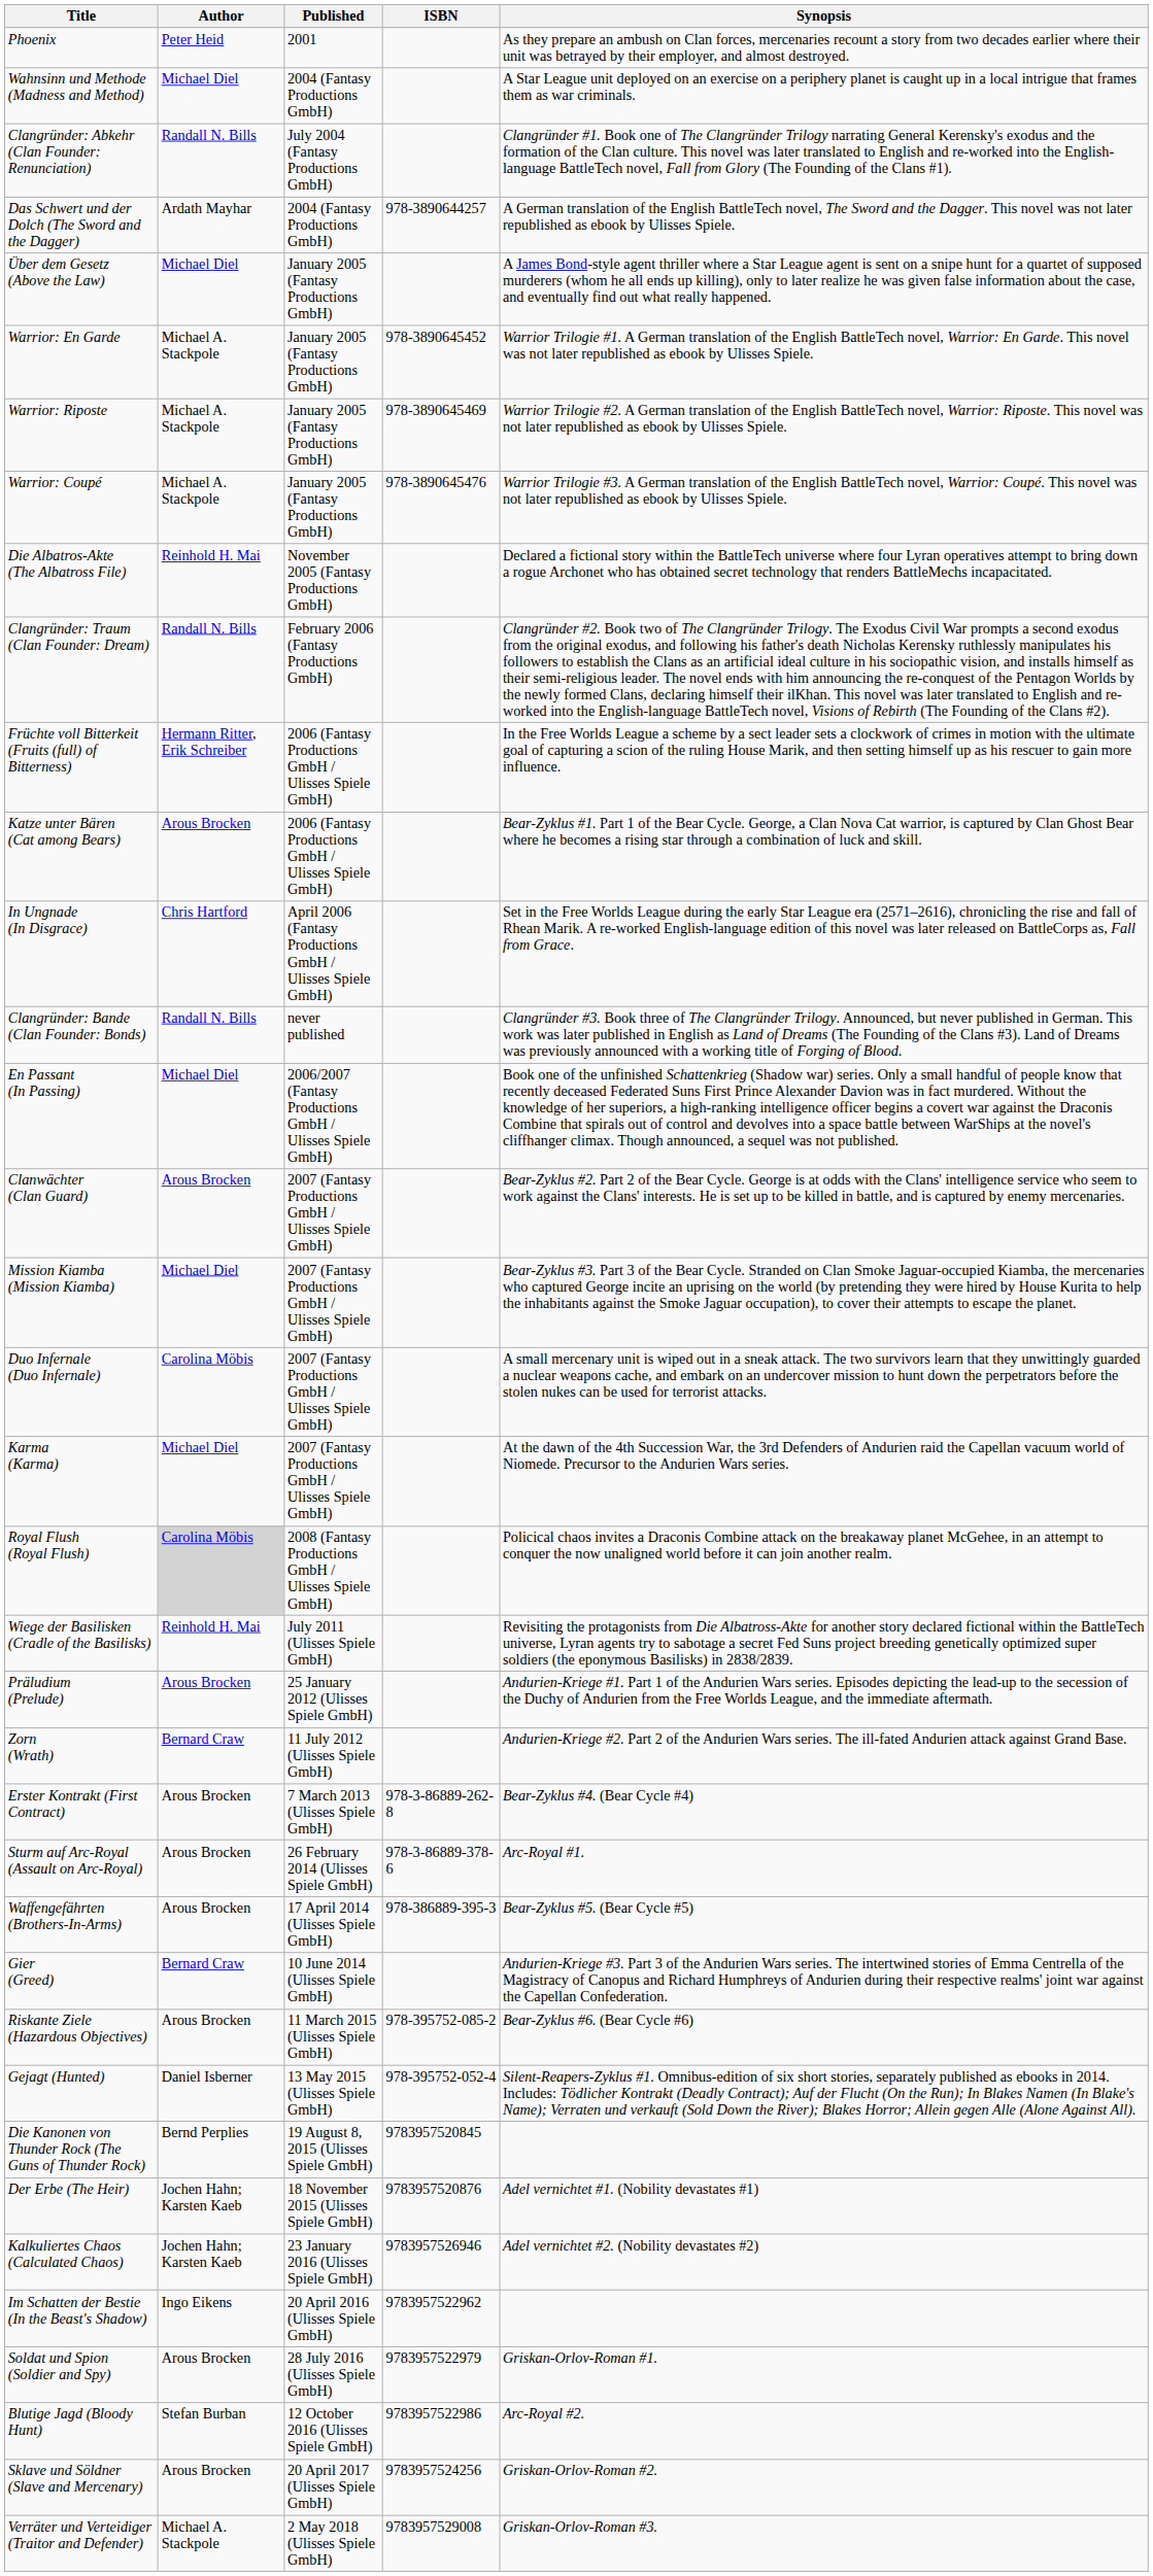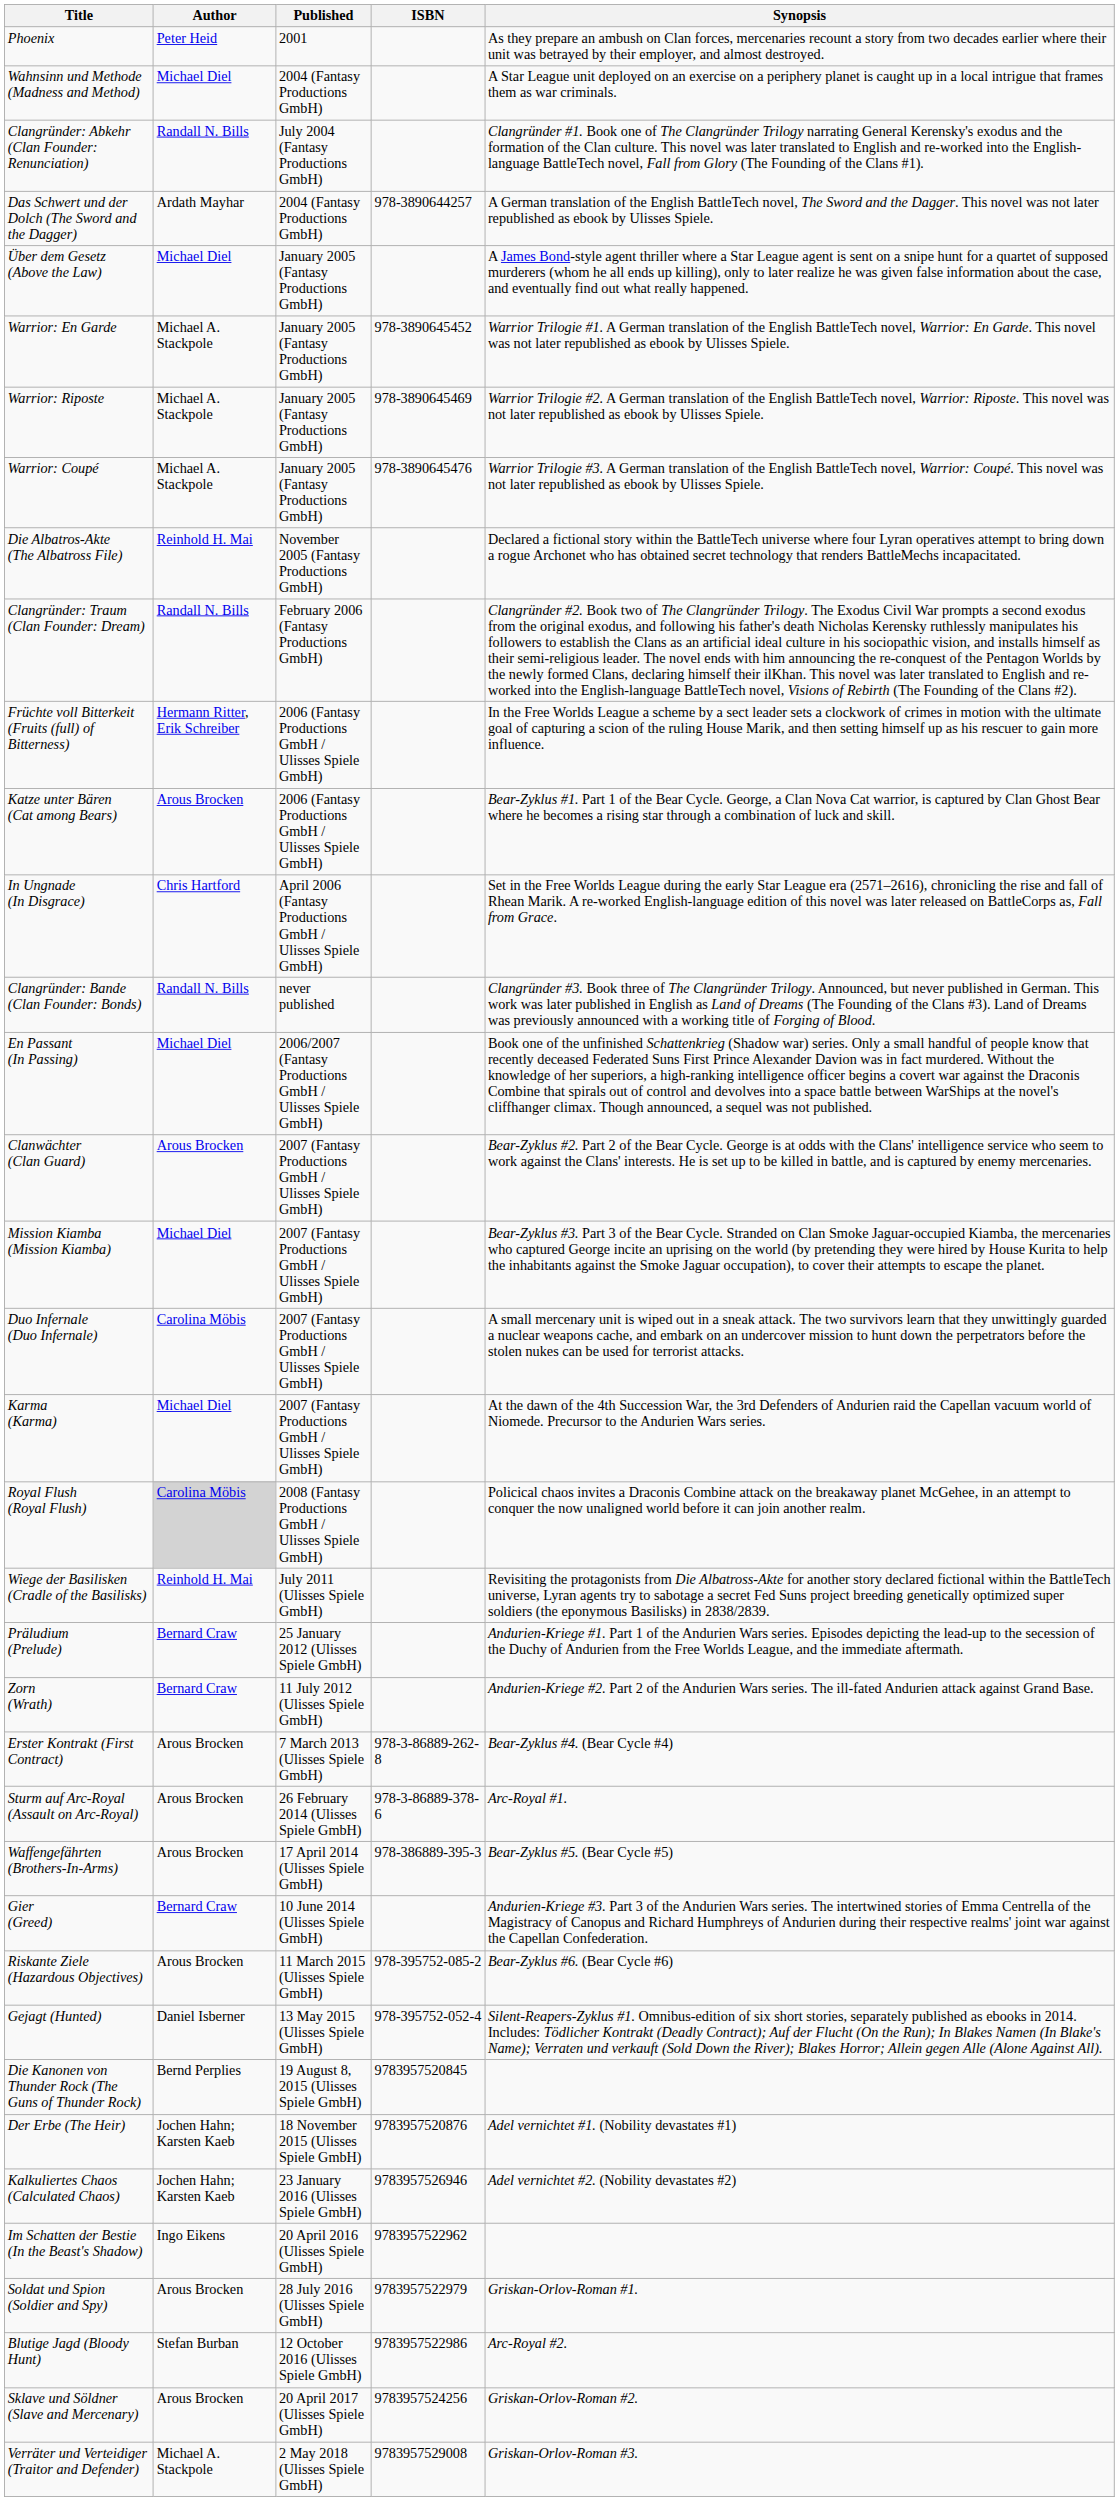Präludium (Prelude) | Author: Arous Brocken -> Bernard Craw
